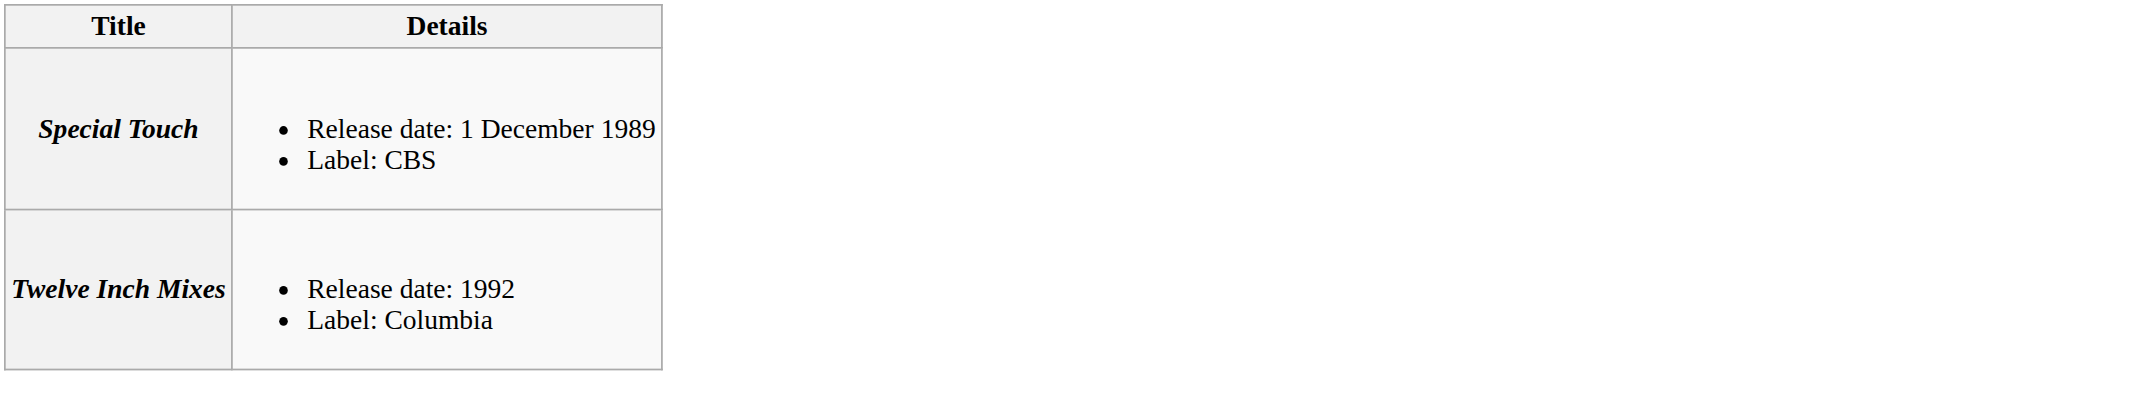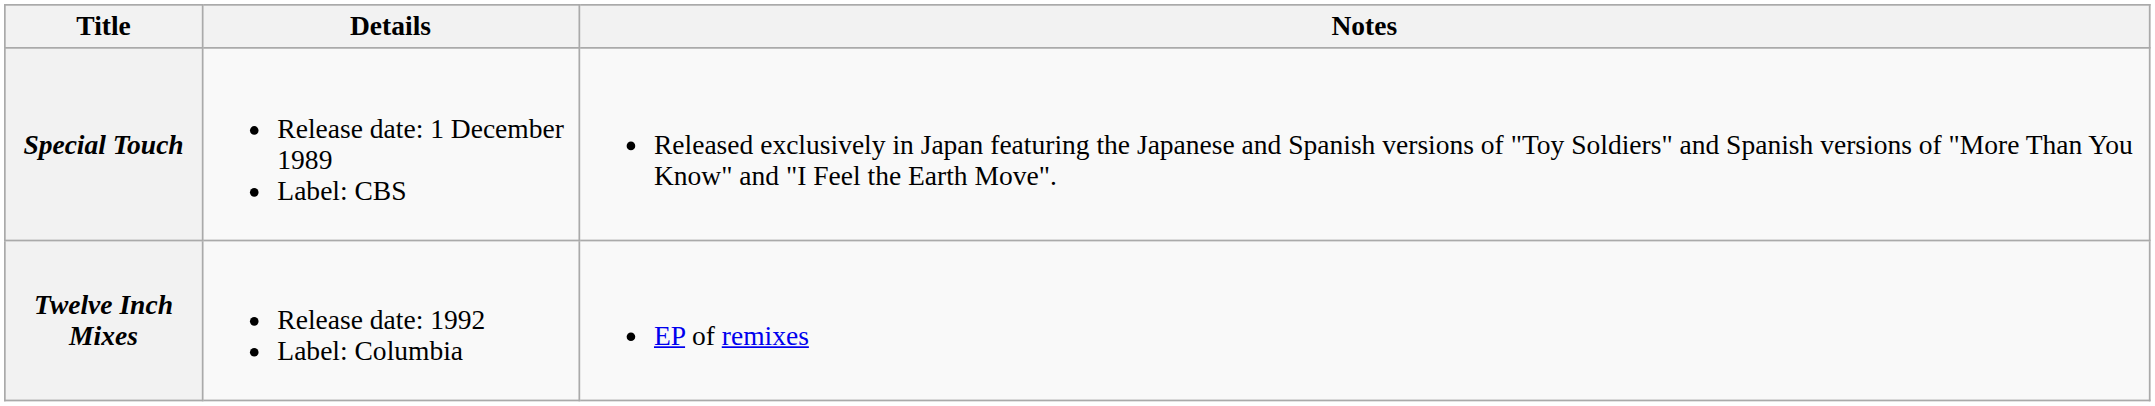+ column: Notes | Released exclusively in Japan featuring the Japanese and Spanish versions of "Toy Soldiers" and Spanish versions of "More Than You Know" and "I Feel the Earth Move". | EP of remixes
